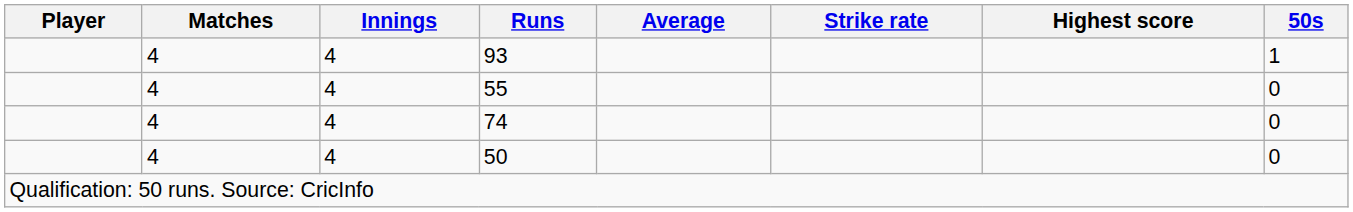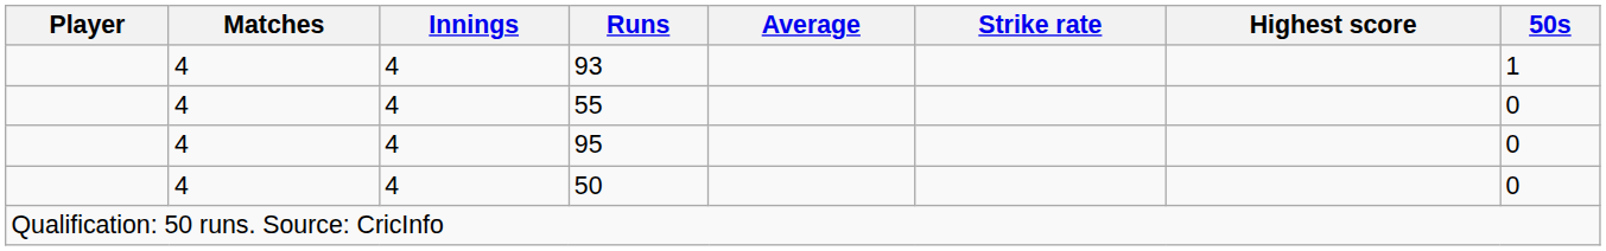+ row: 4 | 4 | 95 | 0
- row: 4 | 4 | 74 | 0
